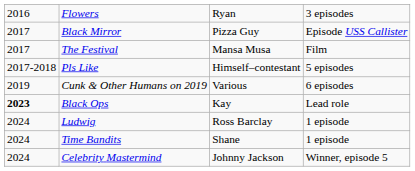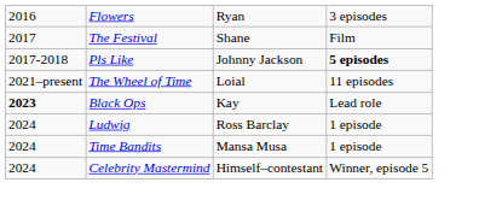- row: 2017 | Black Mirror | Pizza Guy | Episode USS Callister
The Festival | column 3: Mansa Musa -> Shane
Pls Like | column 3: Himself–contestant -> Johnny Jackson
Pls Like | column 4: normal -> bold
- row: 2019 | Cunk & Other Humans on 2019 | Various | 6 episodes
+ row: 2021–present | The Wheel of Time | Loial | 11 episodes
Time Bandits | column 3: Shane -> Mansa Musa
Celebrity Mastermind | column 3: Johnny Jackson -> Himself–contestant
